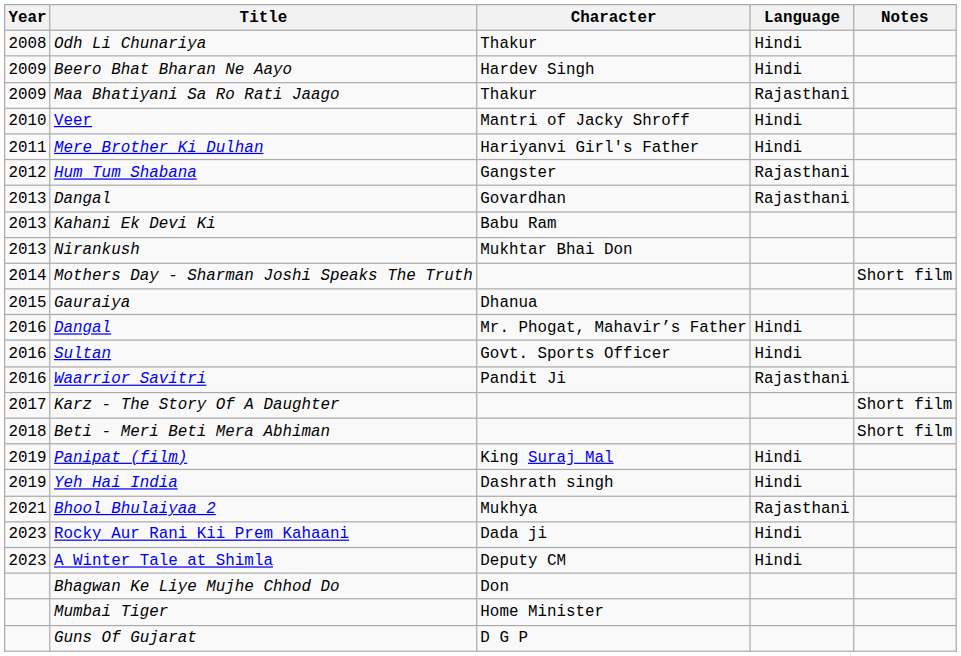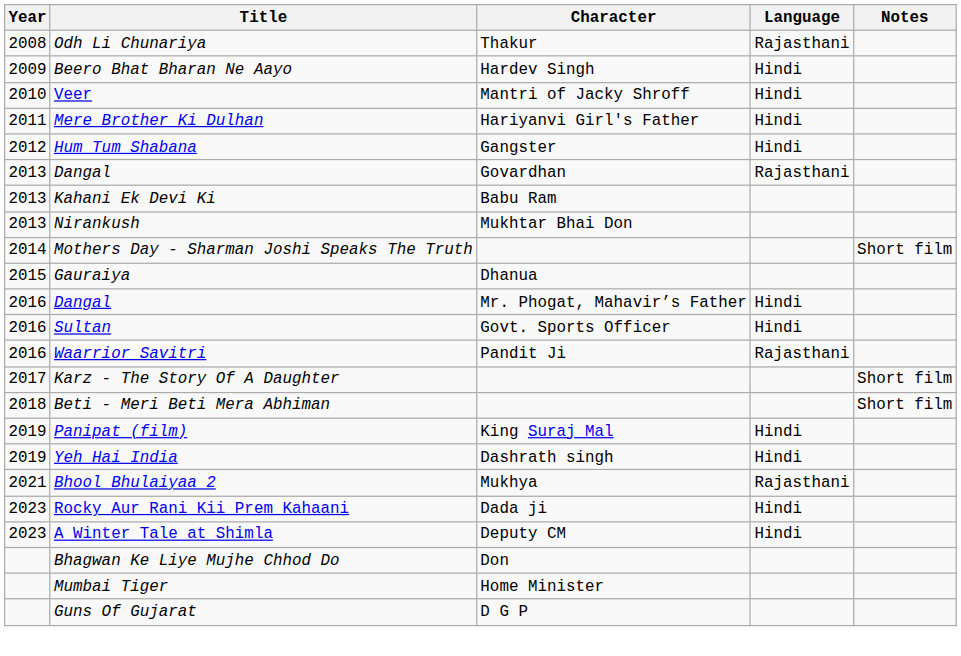Odh Li Chunariya | Language: Hindi -> Rajasthani
- row: 2009 | Maa Bhatiyani Sa Ro Rati Jaago | Thakur | Rajasthani
Hum Tum Shabana | Language: Rajasthani -> Hindi
